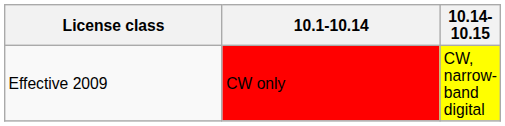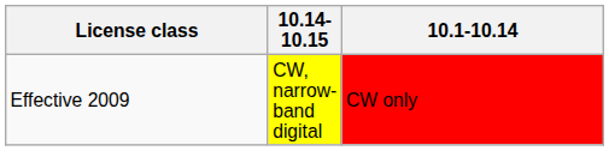columns swapped: 10.1-10.14 <-> 10.14-10.15
